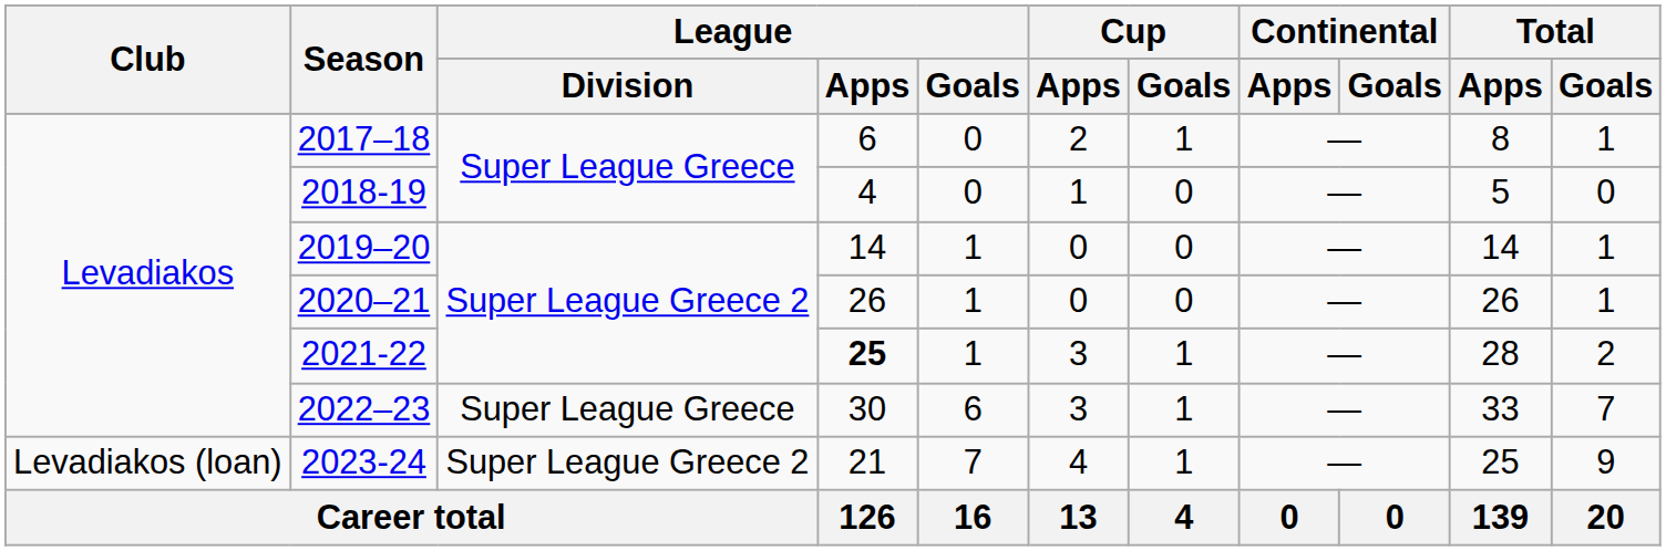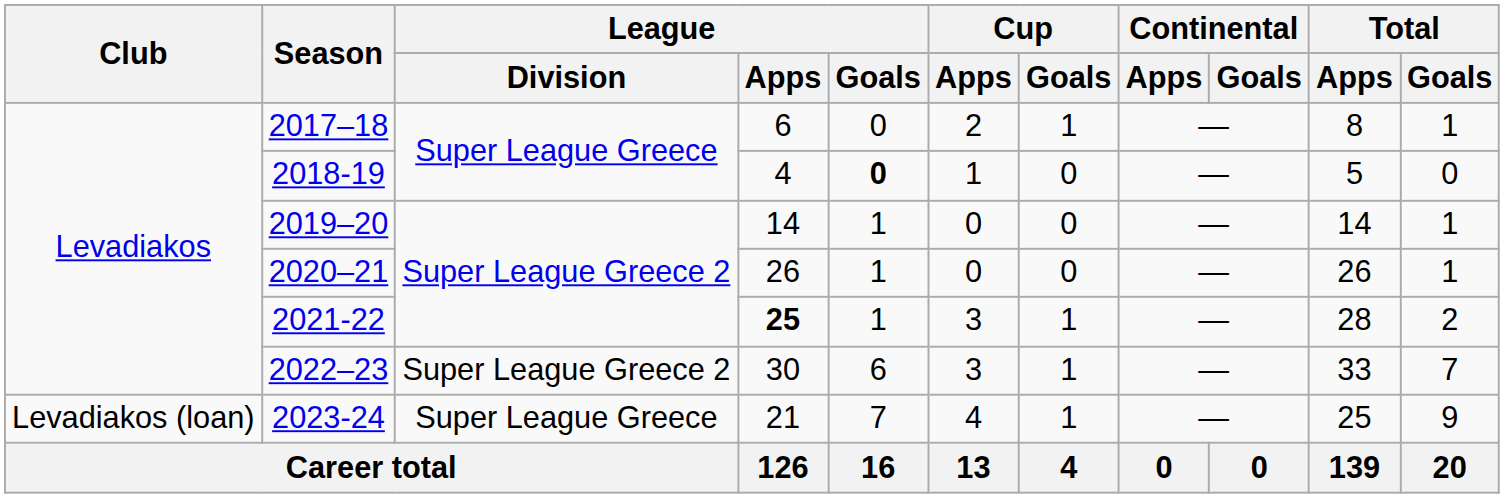2018-19 | League / Goals: normal -> bold
2022–23 | League / Division: Super League Greece -> Super League Greece 2
2023-24 | League / Division: Super League Greece 2 -> Super League Greece
